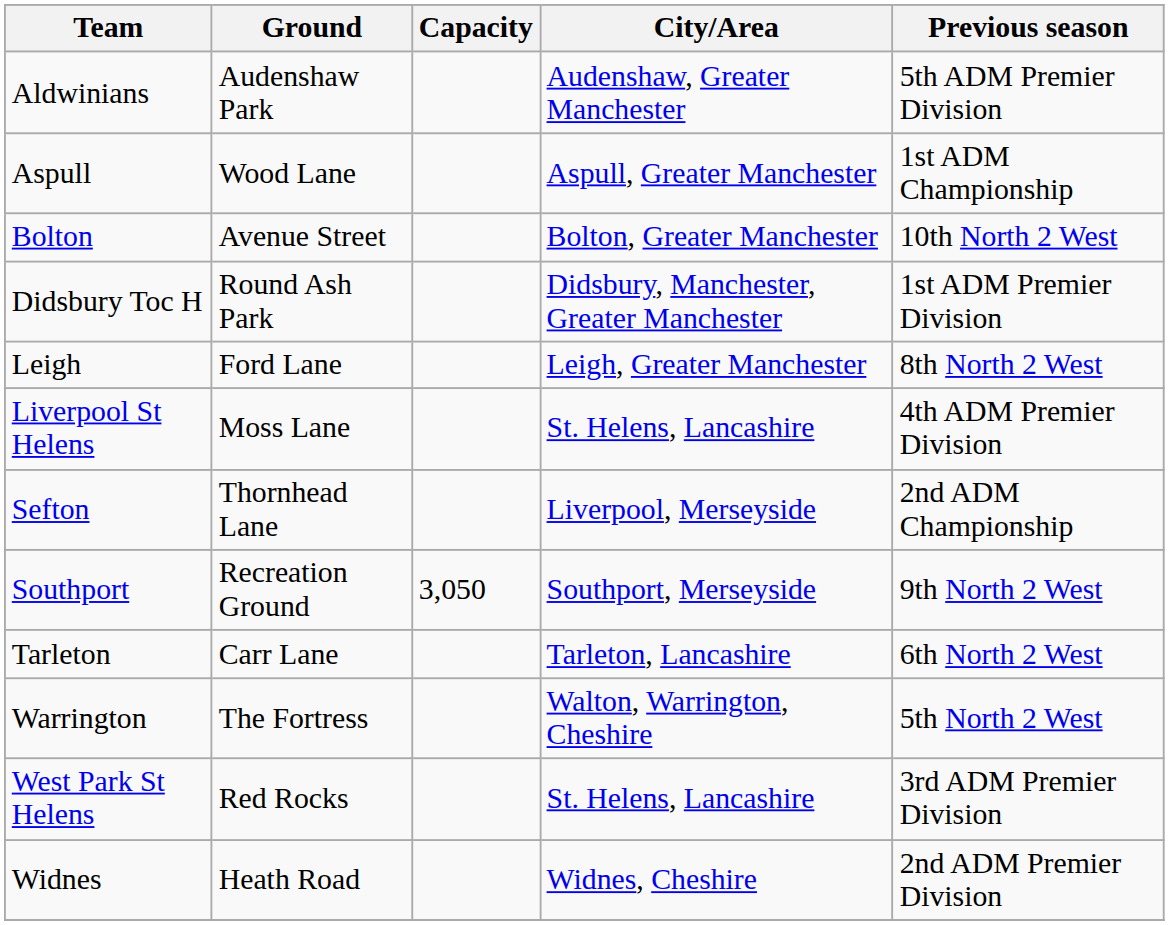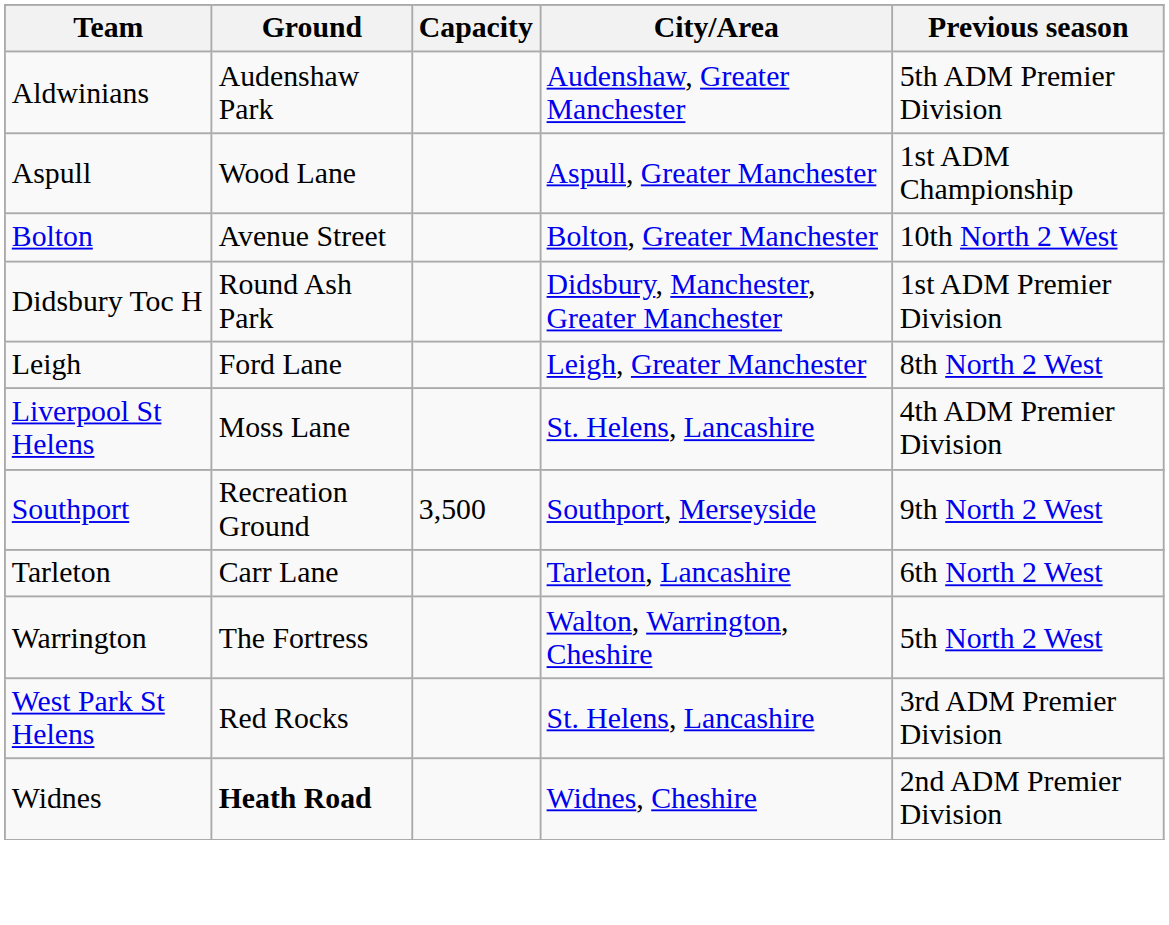- row: Sefton | Thornhead Lane | Liverpool, Merseyside | 2nd ADM Championship
Southport | Capacity: 3,050 -> 3,500
Widnes | Ground: normal -> bold
